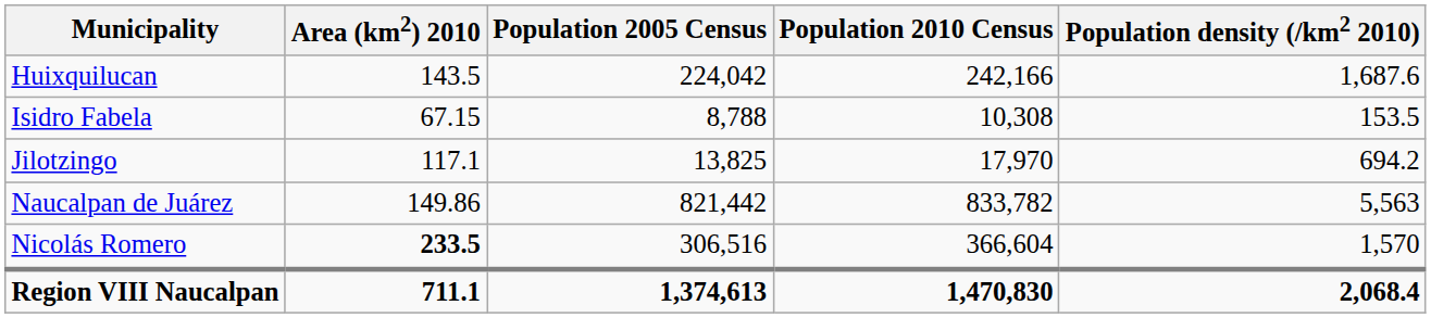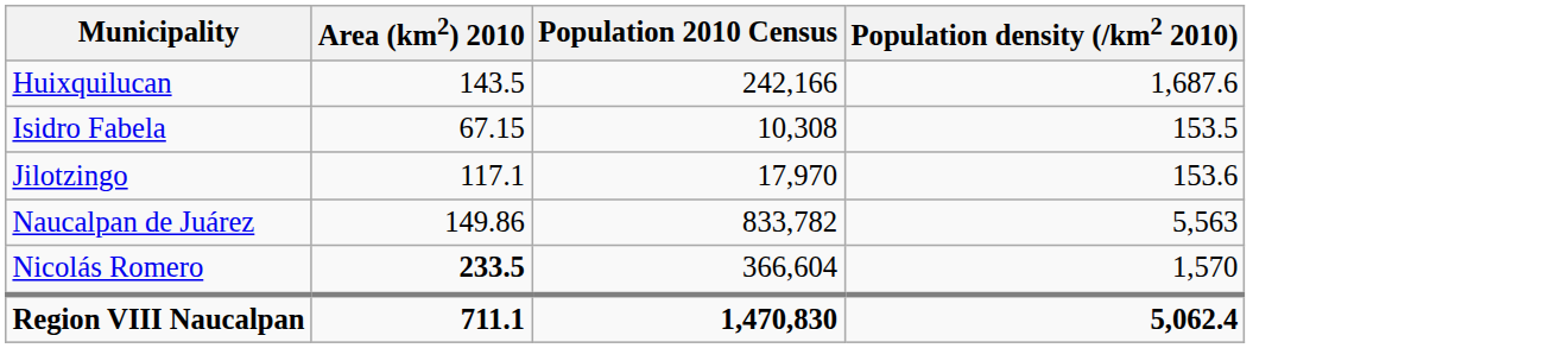- column: Population 2005 Census | 224,042 | 8,788 | 13,825 | 821,442 | 306,516 | 1,374,613
Jilotzingo | Population density (/km2 2010): 694.2 -> 153.6
Region VIII Naucalpan | Population density (/km2 2010): 2,068.4 -> 5,062.4
